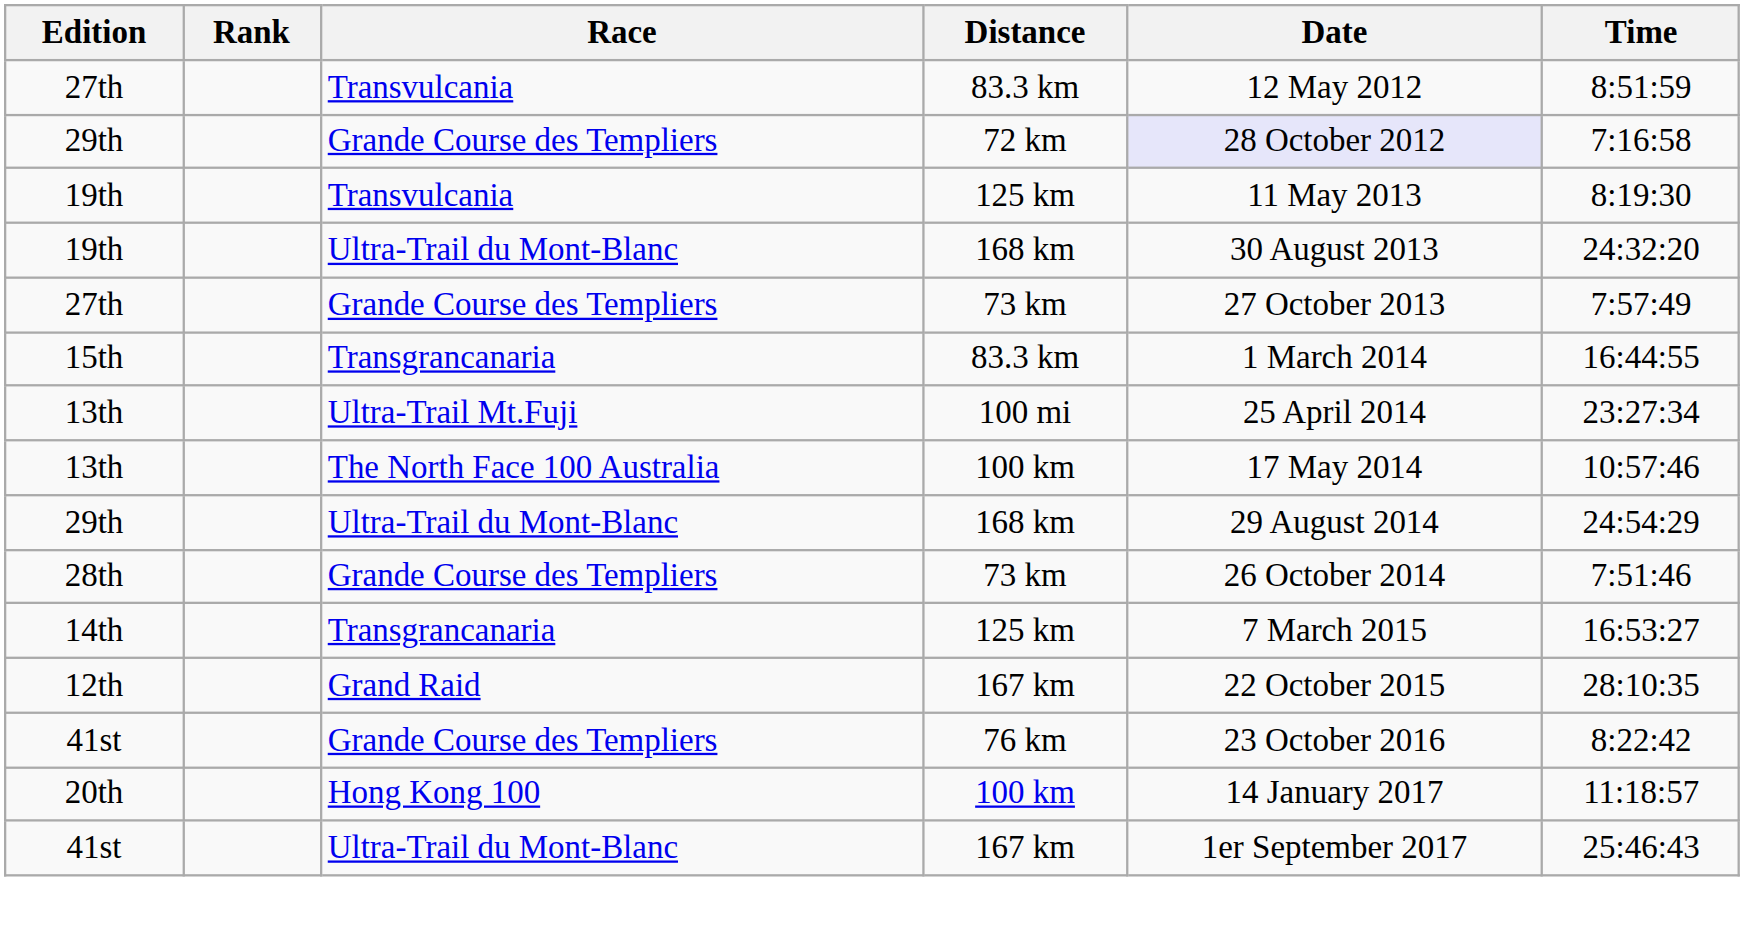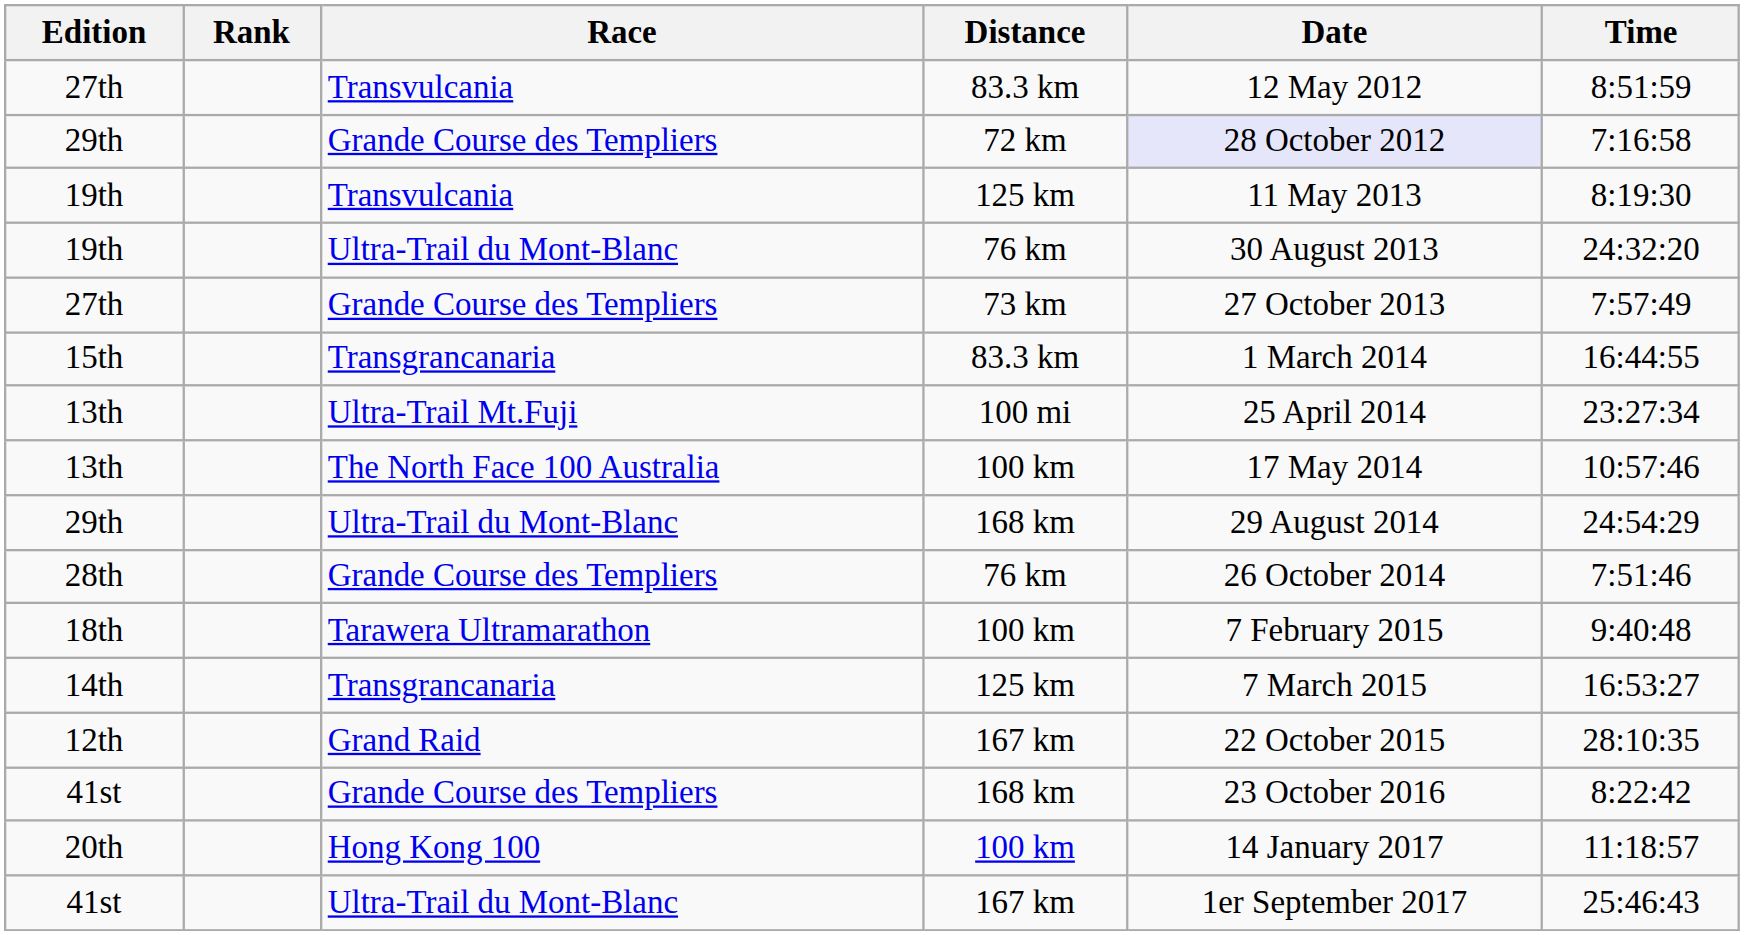19th / Ultra-Trail du Mont-Blanc | Distance: 168 km -> 76 km
28th | Distance: 73 km -> 76 km
+ row: 18th | Tarawera Ultramarathon | 100 km | 7 February 2015 | 9:40:48
41st / Grande Course des Templiers | Distance: 76 km -> 168 km
